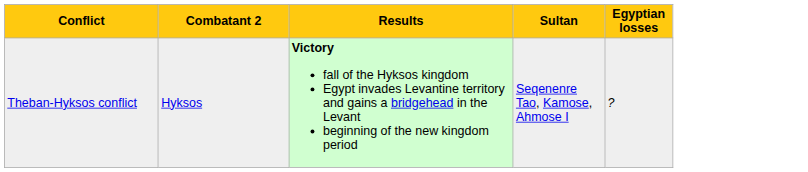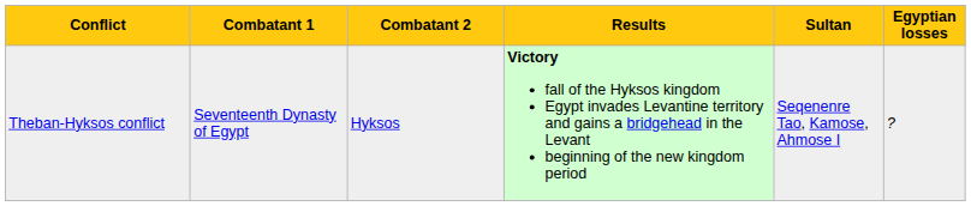+ column: Combatant 1 | Seventeenth Dynasty of Egypt
